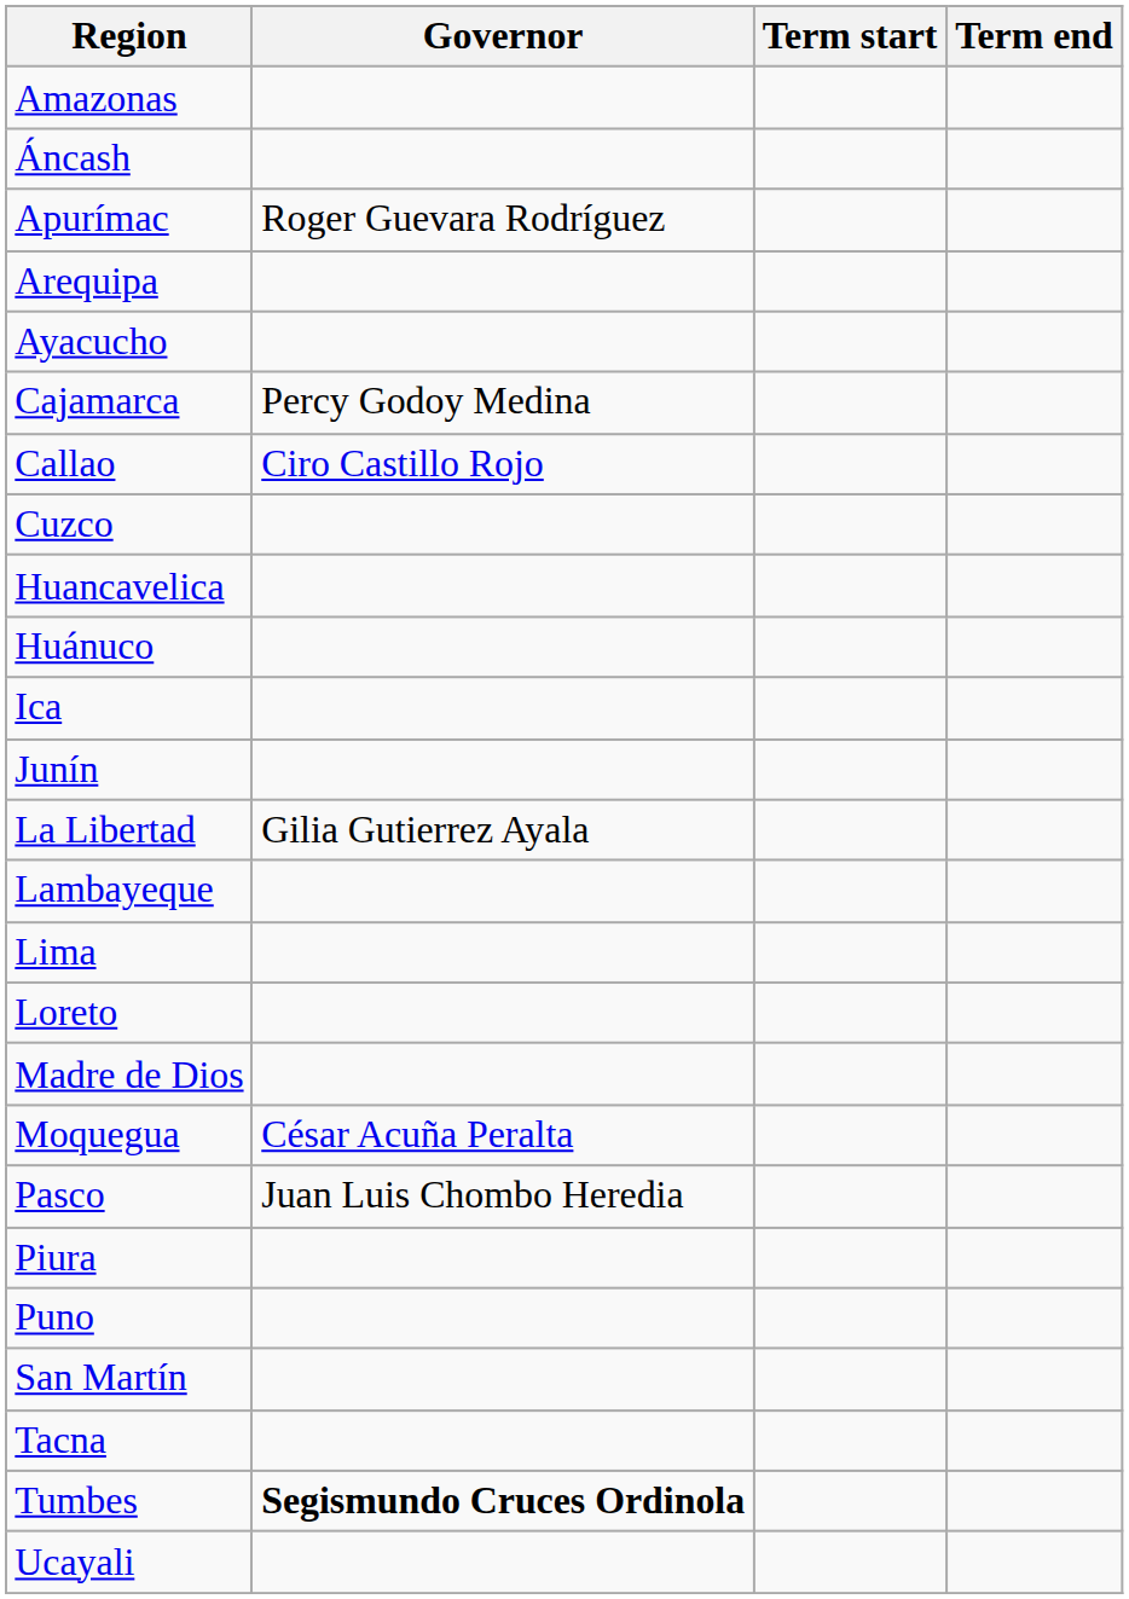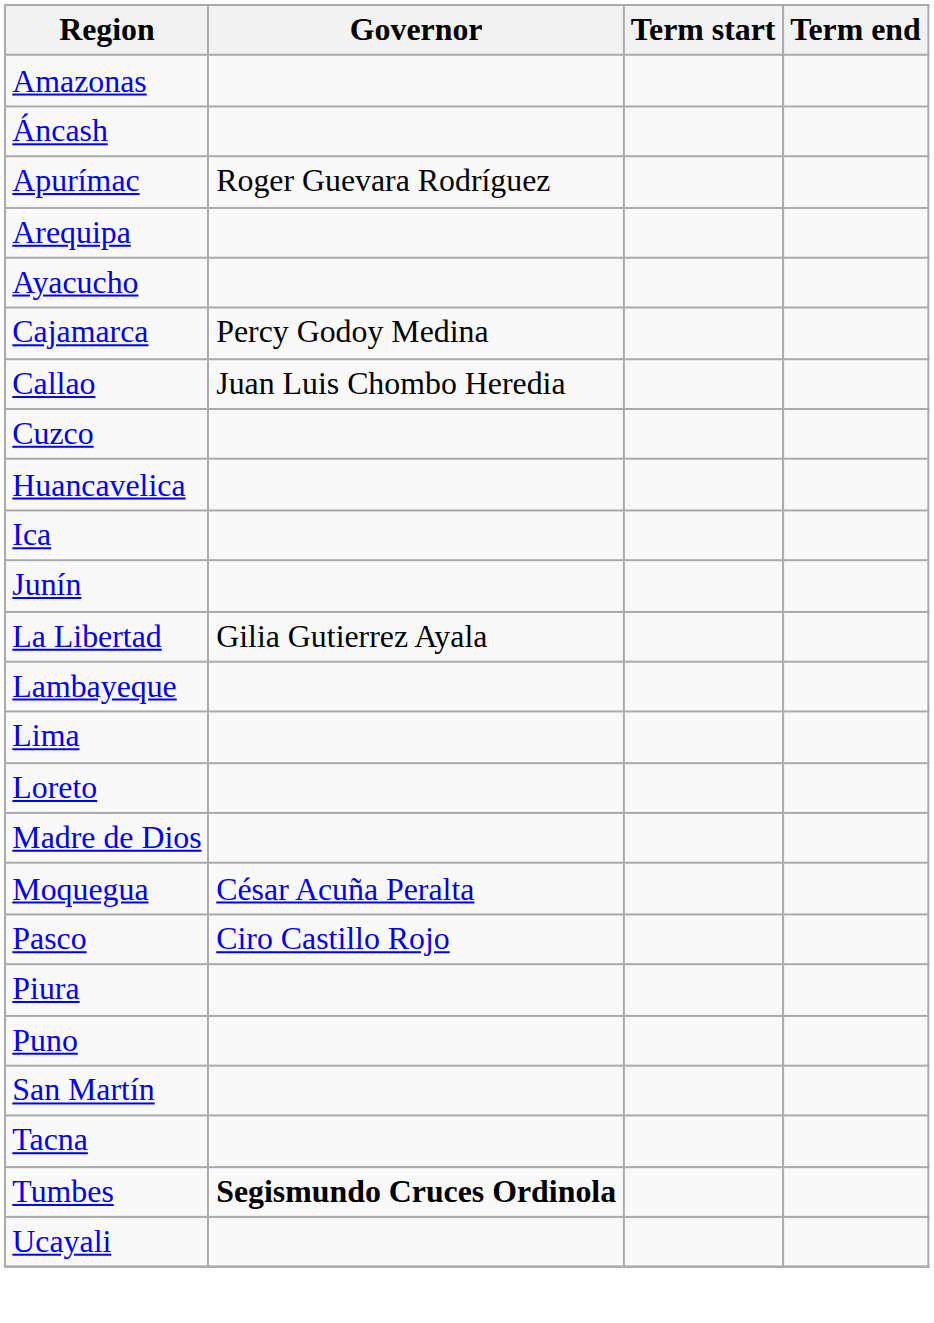Callao | Governor: Ciro Castillo Rojo -> Juan Luis Chombo Heredia
- row: Huánuco
Pasco | Governor: Juan Luis Chombo Heredia -> Ciro Castillo Rojo
